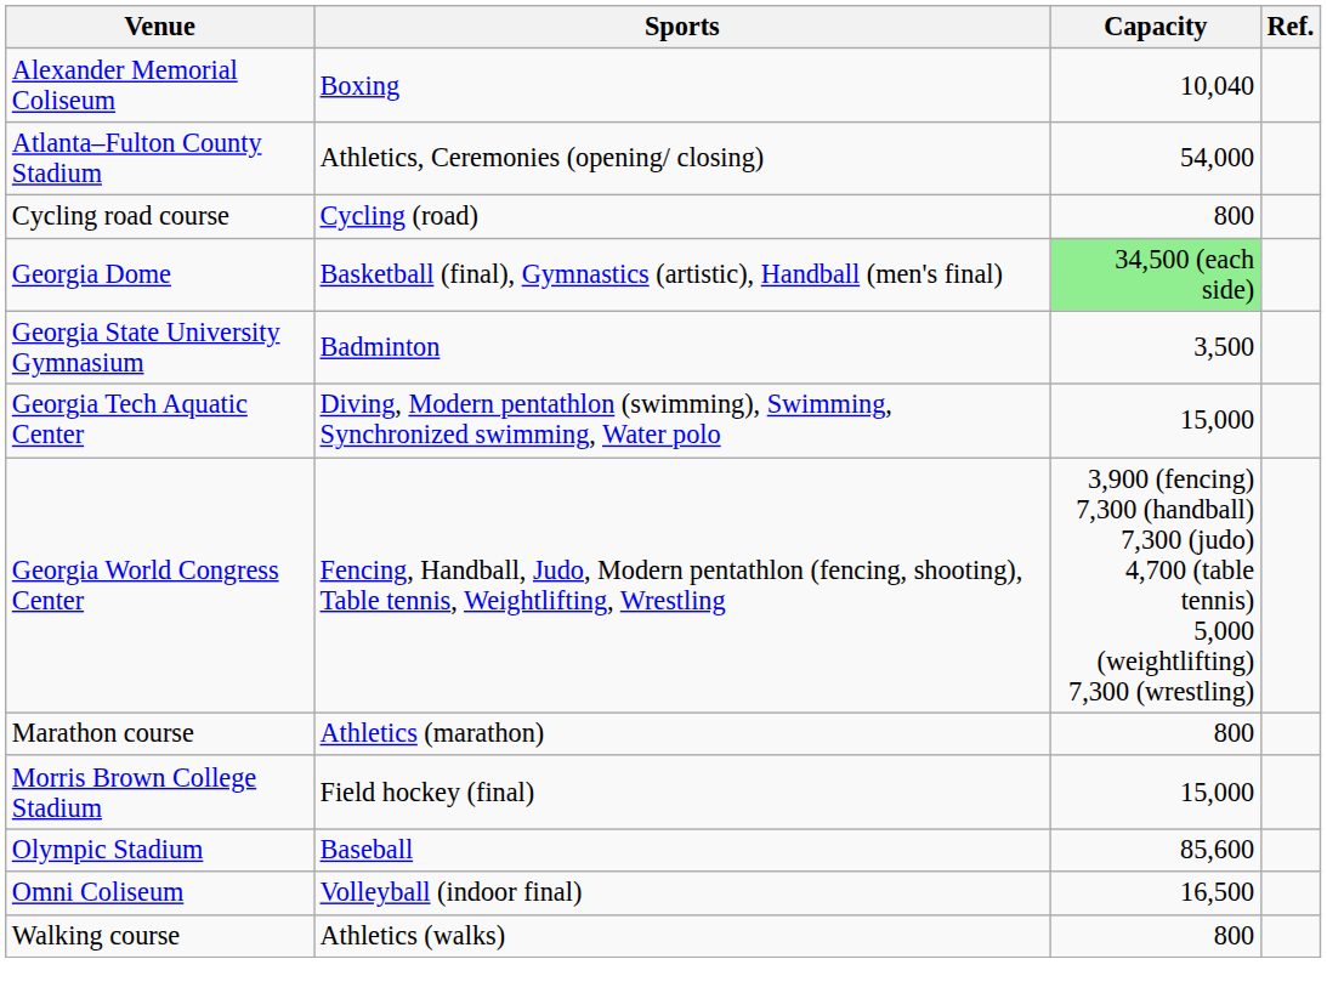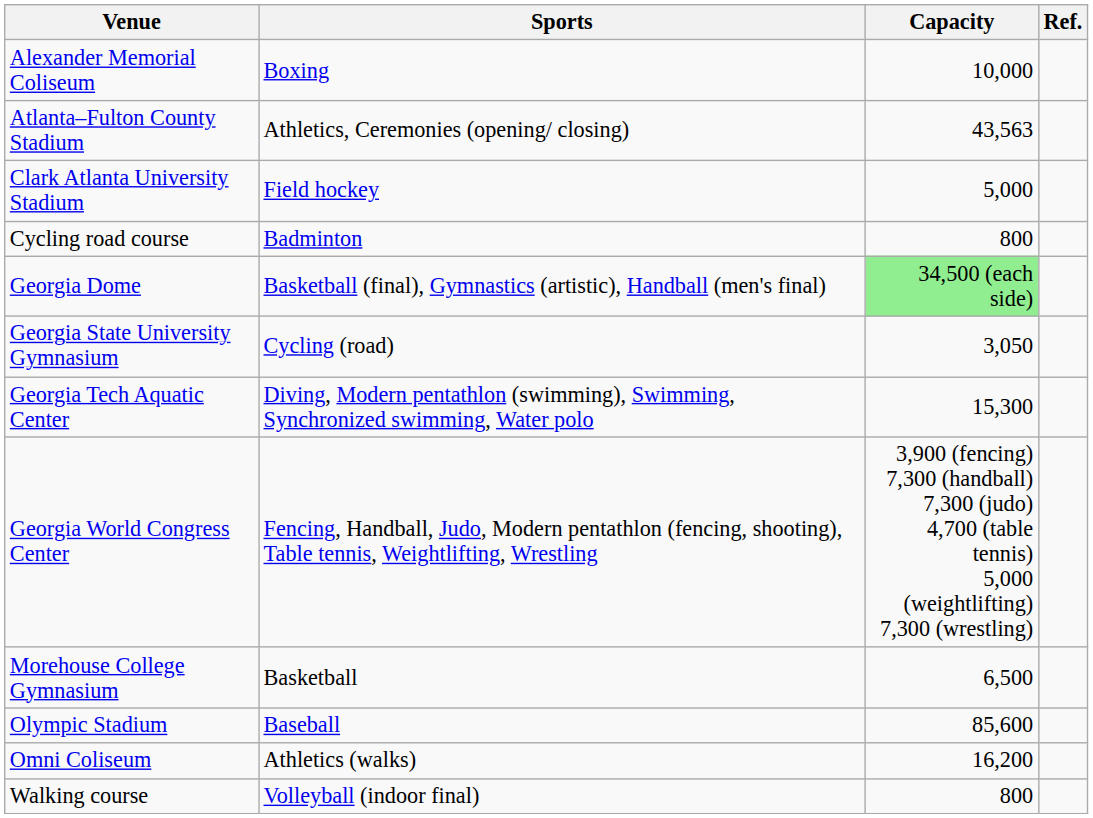Alexander Memorial Coliseum | Capacity: 10,040 -> 10,000
Atlanta–Fulton County Stadium | Capacity: 54,000 -> 43,563
+ row: Clark Atlanta University Stadium | Field hockey | 5,000
Cycling road course | Sports: Cycling (road) -> Badminton
Georgia State University Gymnasium | Sports: Badminton -> Cycling (road)
Georgia State University Gymnasium | Capacity: 3,500 -> 3,050
Georgia Tech Aquatic Center | Capacity: 15,000 -> 15,300
- row: Marathon course | Athletics (marathon) | 800
+ row: Morehouse College Gymnasium | Basketball | 6,500
- row: Morris Brown College Stadium | Field hockey (final) | 15,000
Omni Coliseum | Sports: Volleyball (indoor final) -> Athletics (walks)
Omni Coliseum | Capacity: 16,500 -> 16,200
Walking course | Sports: Athletics (walks) -> Volleyball (indoor final)
